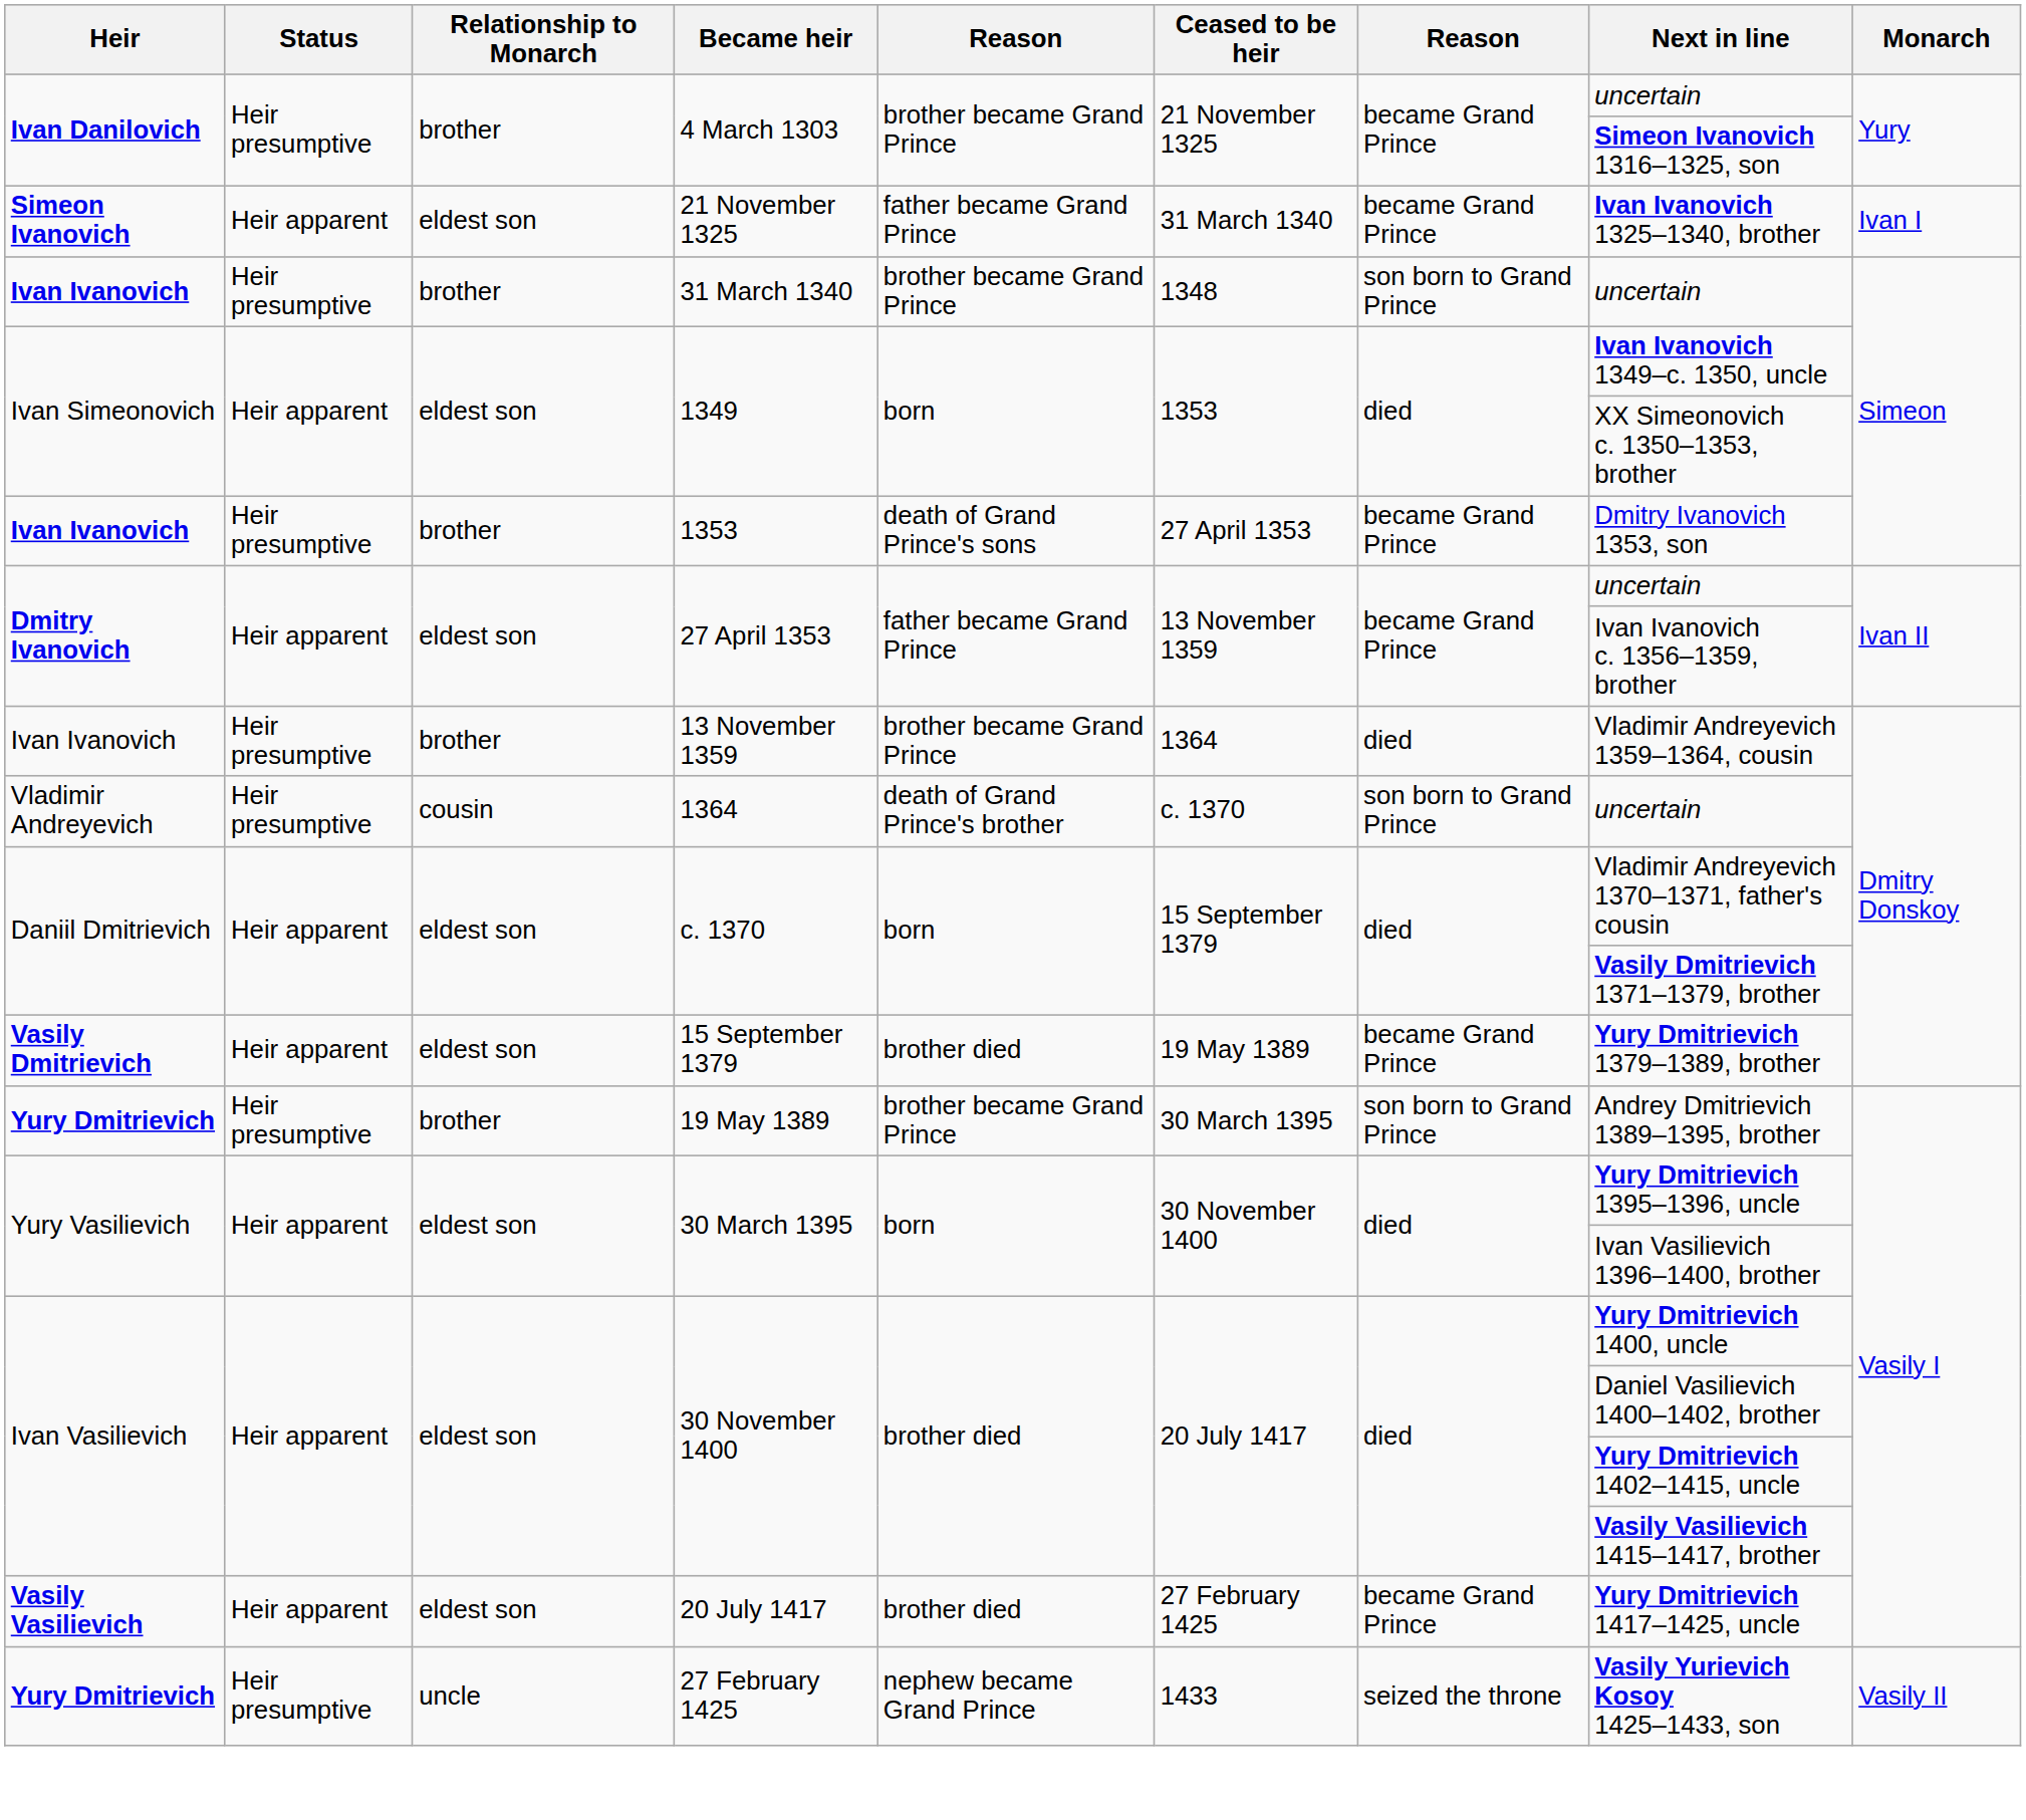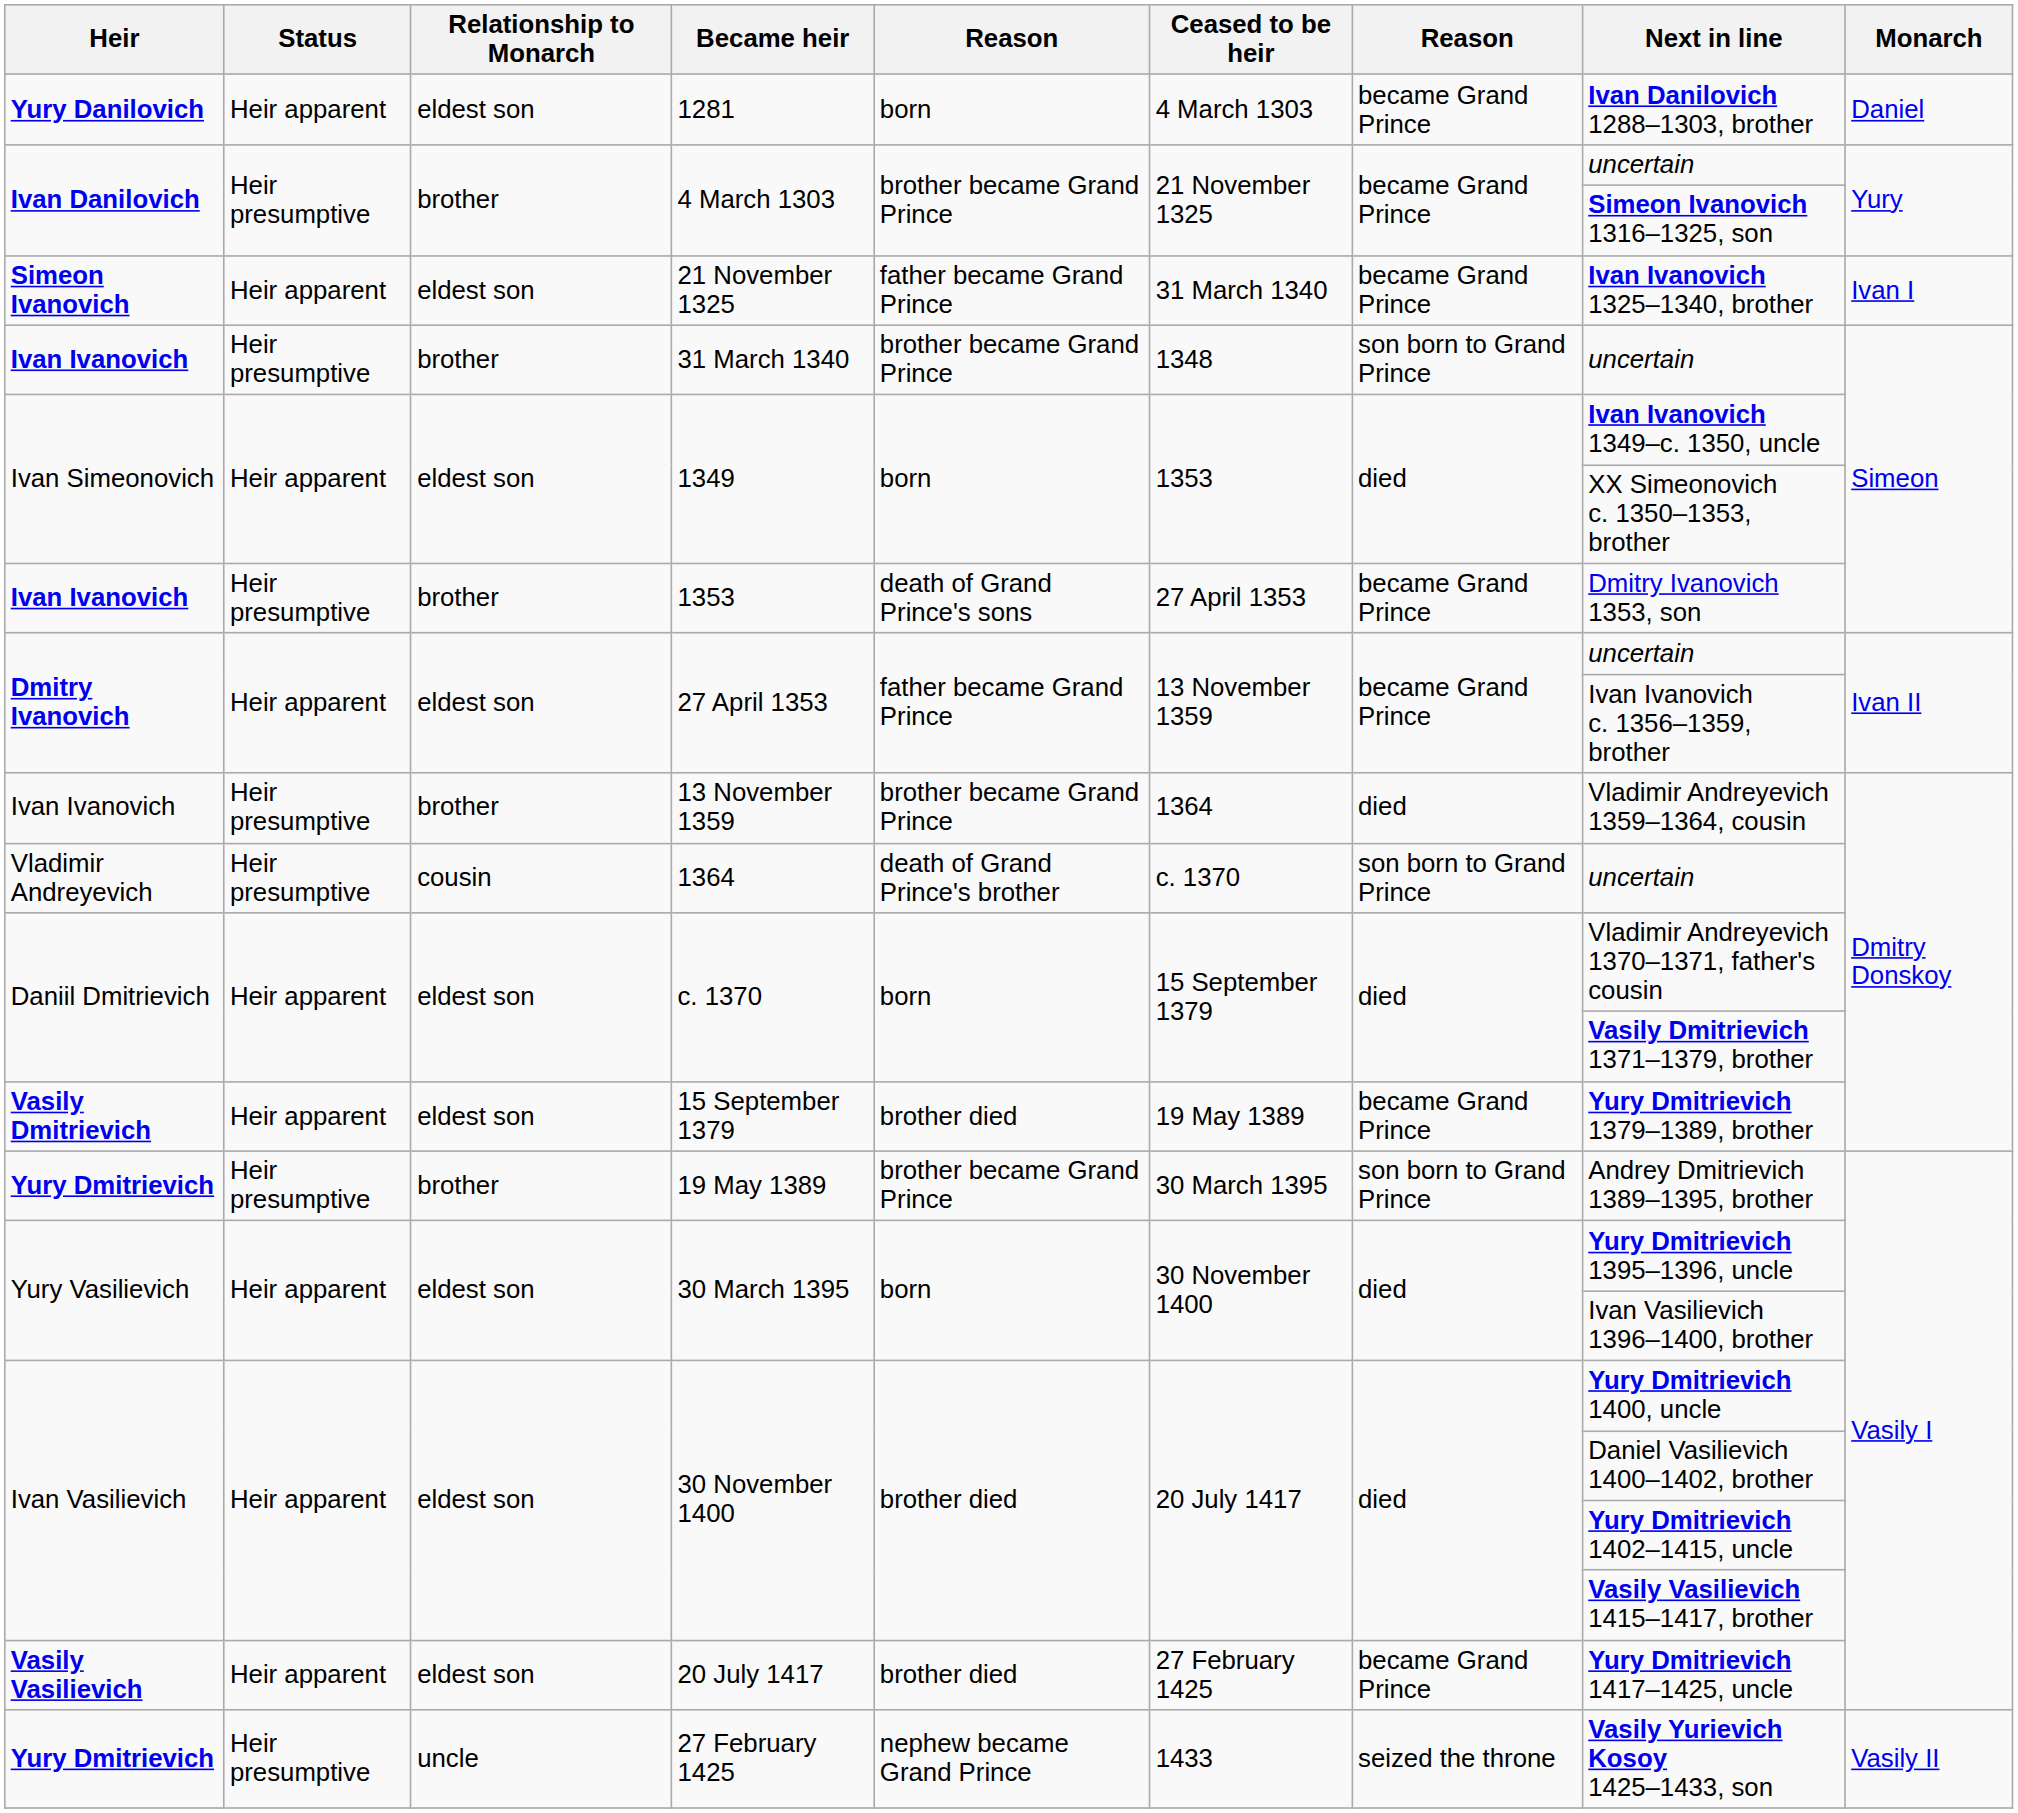+ row: Yury Danilovich | Heir apparent | eldest son | 1281 | born | 4 March 1303 | became Grand Prince | Ivan Danilovich 1288–1303, brother | Daniel
